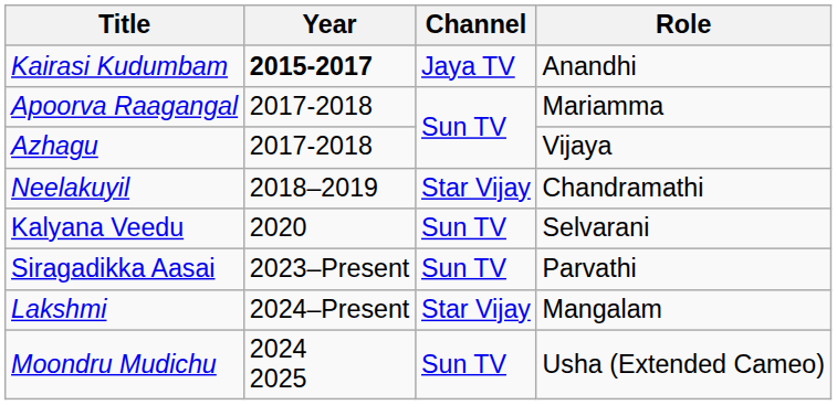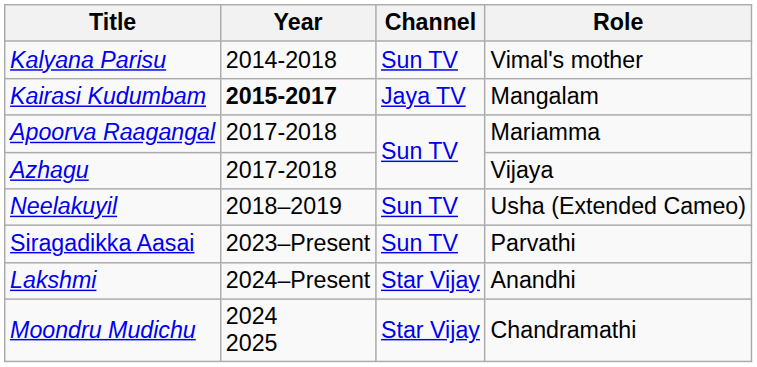+ row: Kalyana Parisu | 2014-2018 | Sun TV | Vimal's mother
Kairasi Kudumbam | Role: Anandhi -> Mangalam
Neelakuyil | Channel: Star Vijay -> Sun TV
Neelakuyil | Role: Chandramathi -> Usha (Extended Cameo)
- row: Kalyana Veedu | 2020 | Sun TV | Selvarani
Lakshmi | Role: Mangalam -> Anandhi
Moondru Mudichu | Channel: Sun TV -> Star Vijay
Moondru Mudichu | Role: Usha (Extended Cameo) -> Chandramathi
